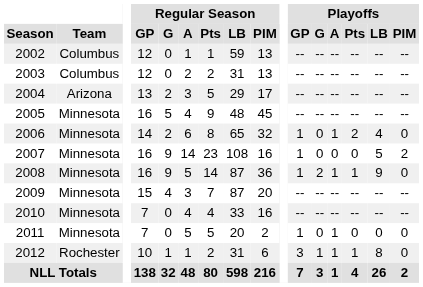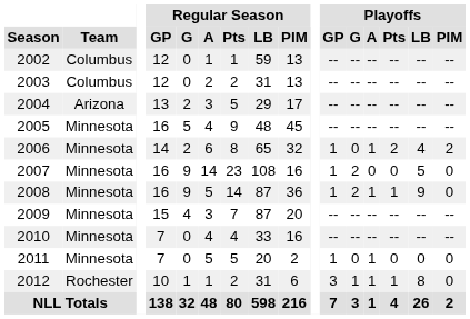2006 | Playoffs / PIM: 0 -> 2
2007 | Playoffs / G: 0 -> 2
2007 | Playoffs / PIM: 2 -> 0
